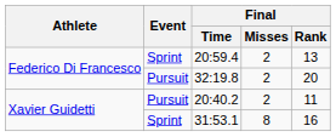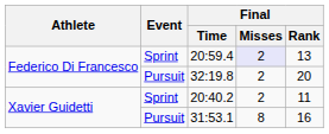20:59.4 | Final / Misses: no background -> lavender background
20:40.2 | Event: Pursuit -> Sprint
31:53.1 | Event: Sprint -> Pursuit
